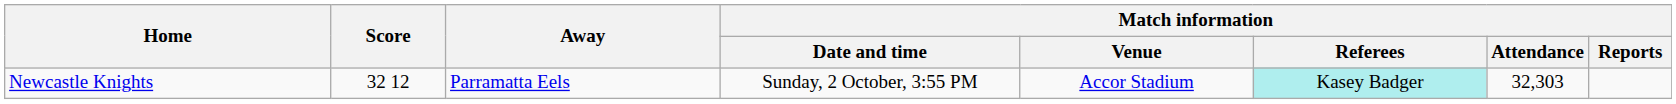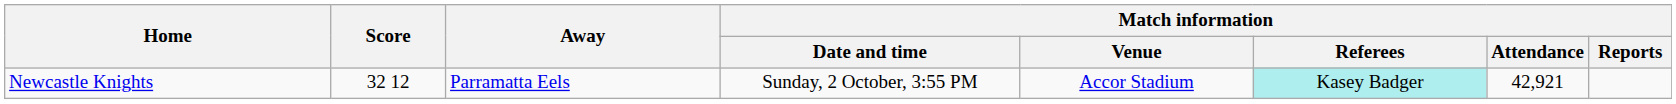Newcastle Knights | Match information / Attendance: 32,303 -> 42,921
